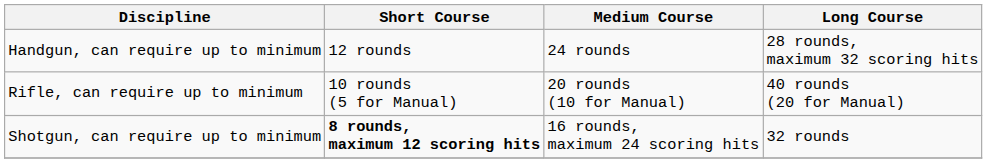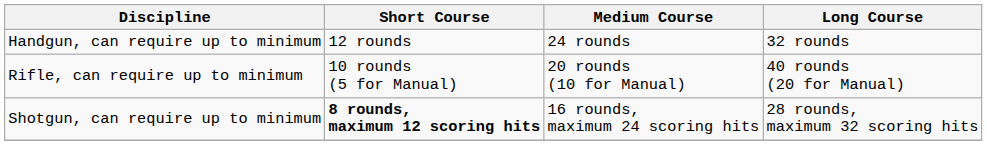Handgun, can require up to minimum | Long Course: 28 rounds, maximum 32 scoring hits -> 32 rounds
Shotgun, can require up to minimum | Long Course: 32 rounds -> 28 rounds, maximum 32 scoring hits
